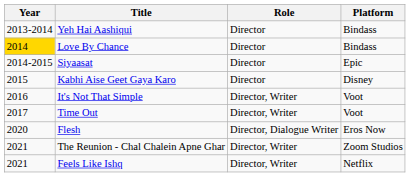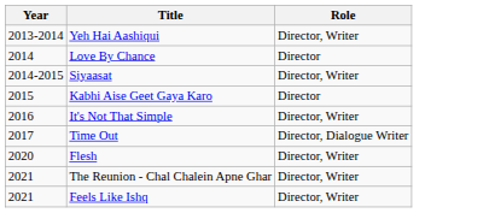- column: Platform | Bindass | Bindass | Epic | Disney | Voot | Voot | Eros Now | Zoom Studios | Netflix
Yeh Hai Aashiqui | Role: Director -> Director, Writer
Love By Chance | Year: gold background -> no background
Siyaasat | Role: Director -> Director, Writer
Time Out | Role: Director, Writer -> Director, Dialogue Writer
Flesh | Role: Director, Dialogue Writer -> Director, Writer
